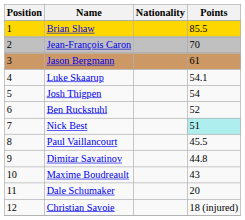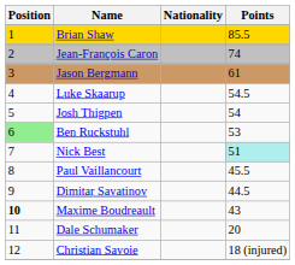Jean-François Caron | Points: 70 -> 74
Luke Skaarup | Points: 54.1 -> 54.5
Ben Ruckstuhl | Position: no background -> lightgreen background
Ben Ruckstuhl | Points: 52 -> 53
Dimitar Savatinov | Points: 44.8 -> 44.5
Maxime Boudreault | Position: normal -> bold
